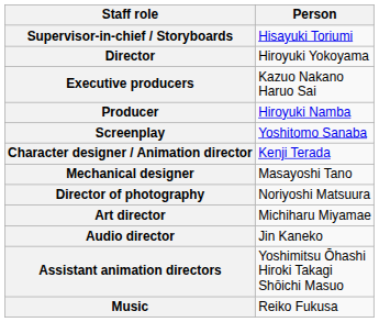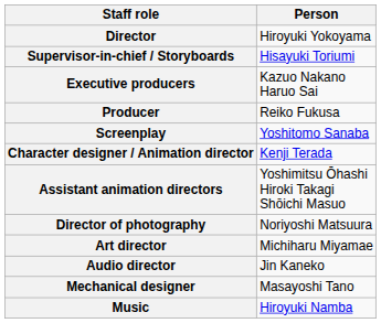rows swapped: Director <-> Supervisor-in-chief / Storyboards
Producer | Person: Hiroyuki Namba -> Reiko Fukusa
rows swapped: Mechanical designer <-> Assistant animation directors
Music | Person: Reiko Fukusa -> Hiroyuki Namba
